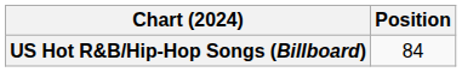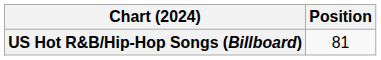US Hot R&B/Hip-Hop Songs (Billboard) | Position: 84 -> 81
